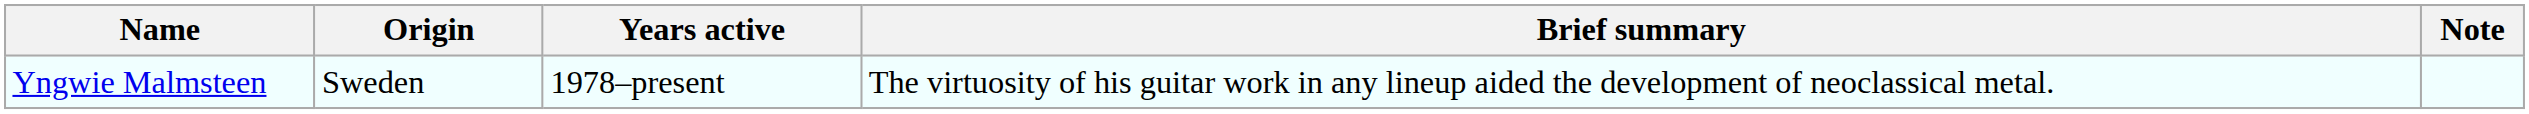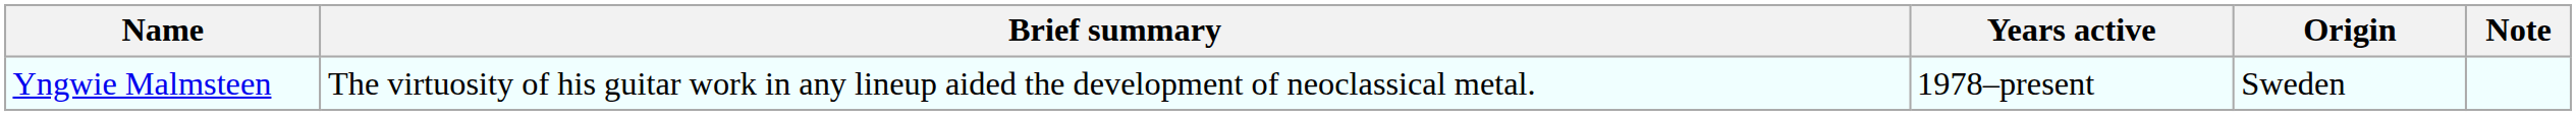columns swapped: Origin <-> Brief summary
